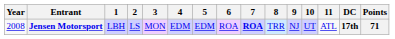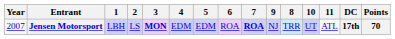columns swapped: 8 <-> 9
Jensen Motorsport | Year: 2008 -> 2007
Jensen Motorsport | 3: normal -> bold
Jensen Motorsport | Points: 71 -> 70
